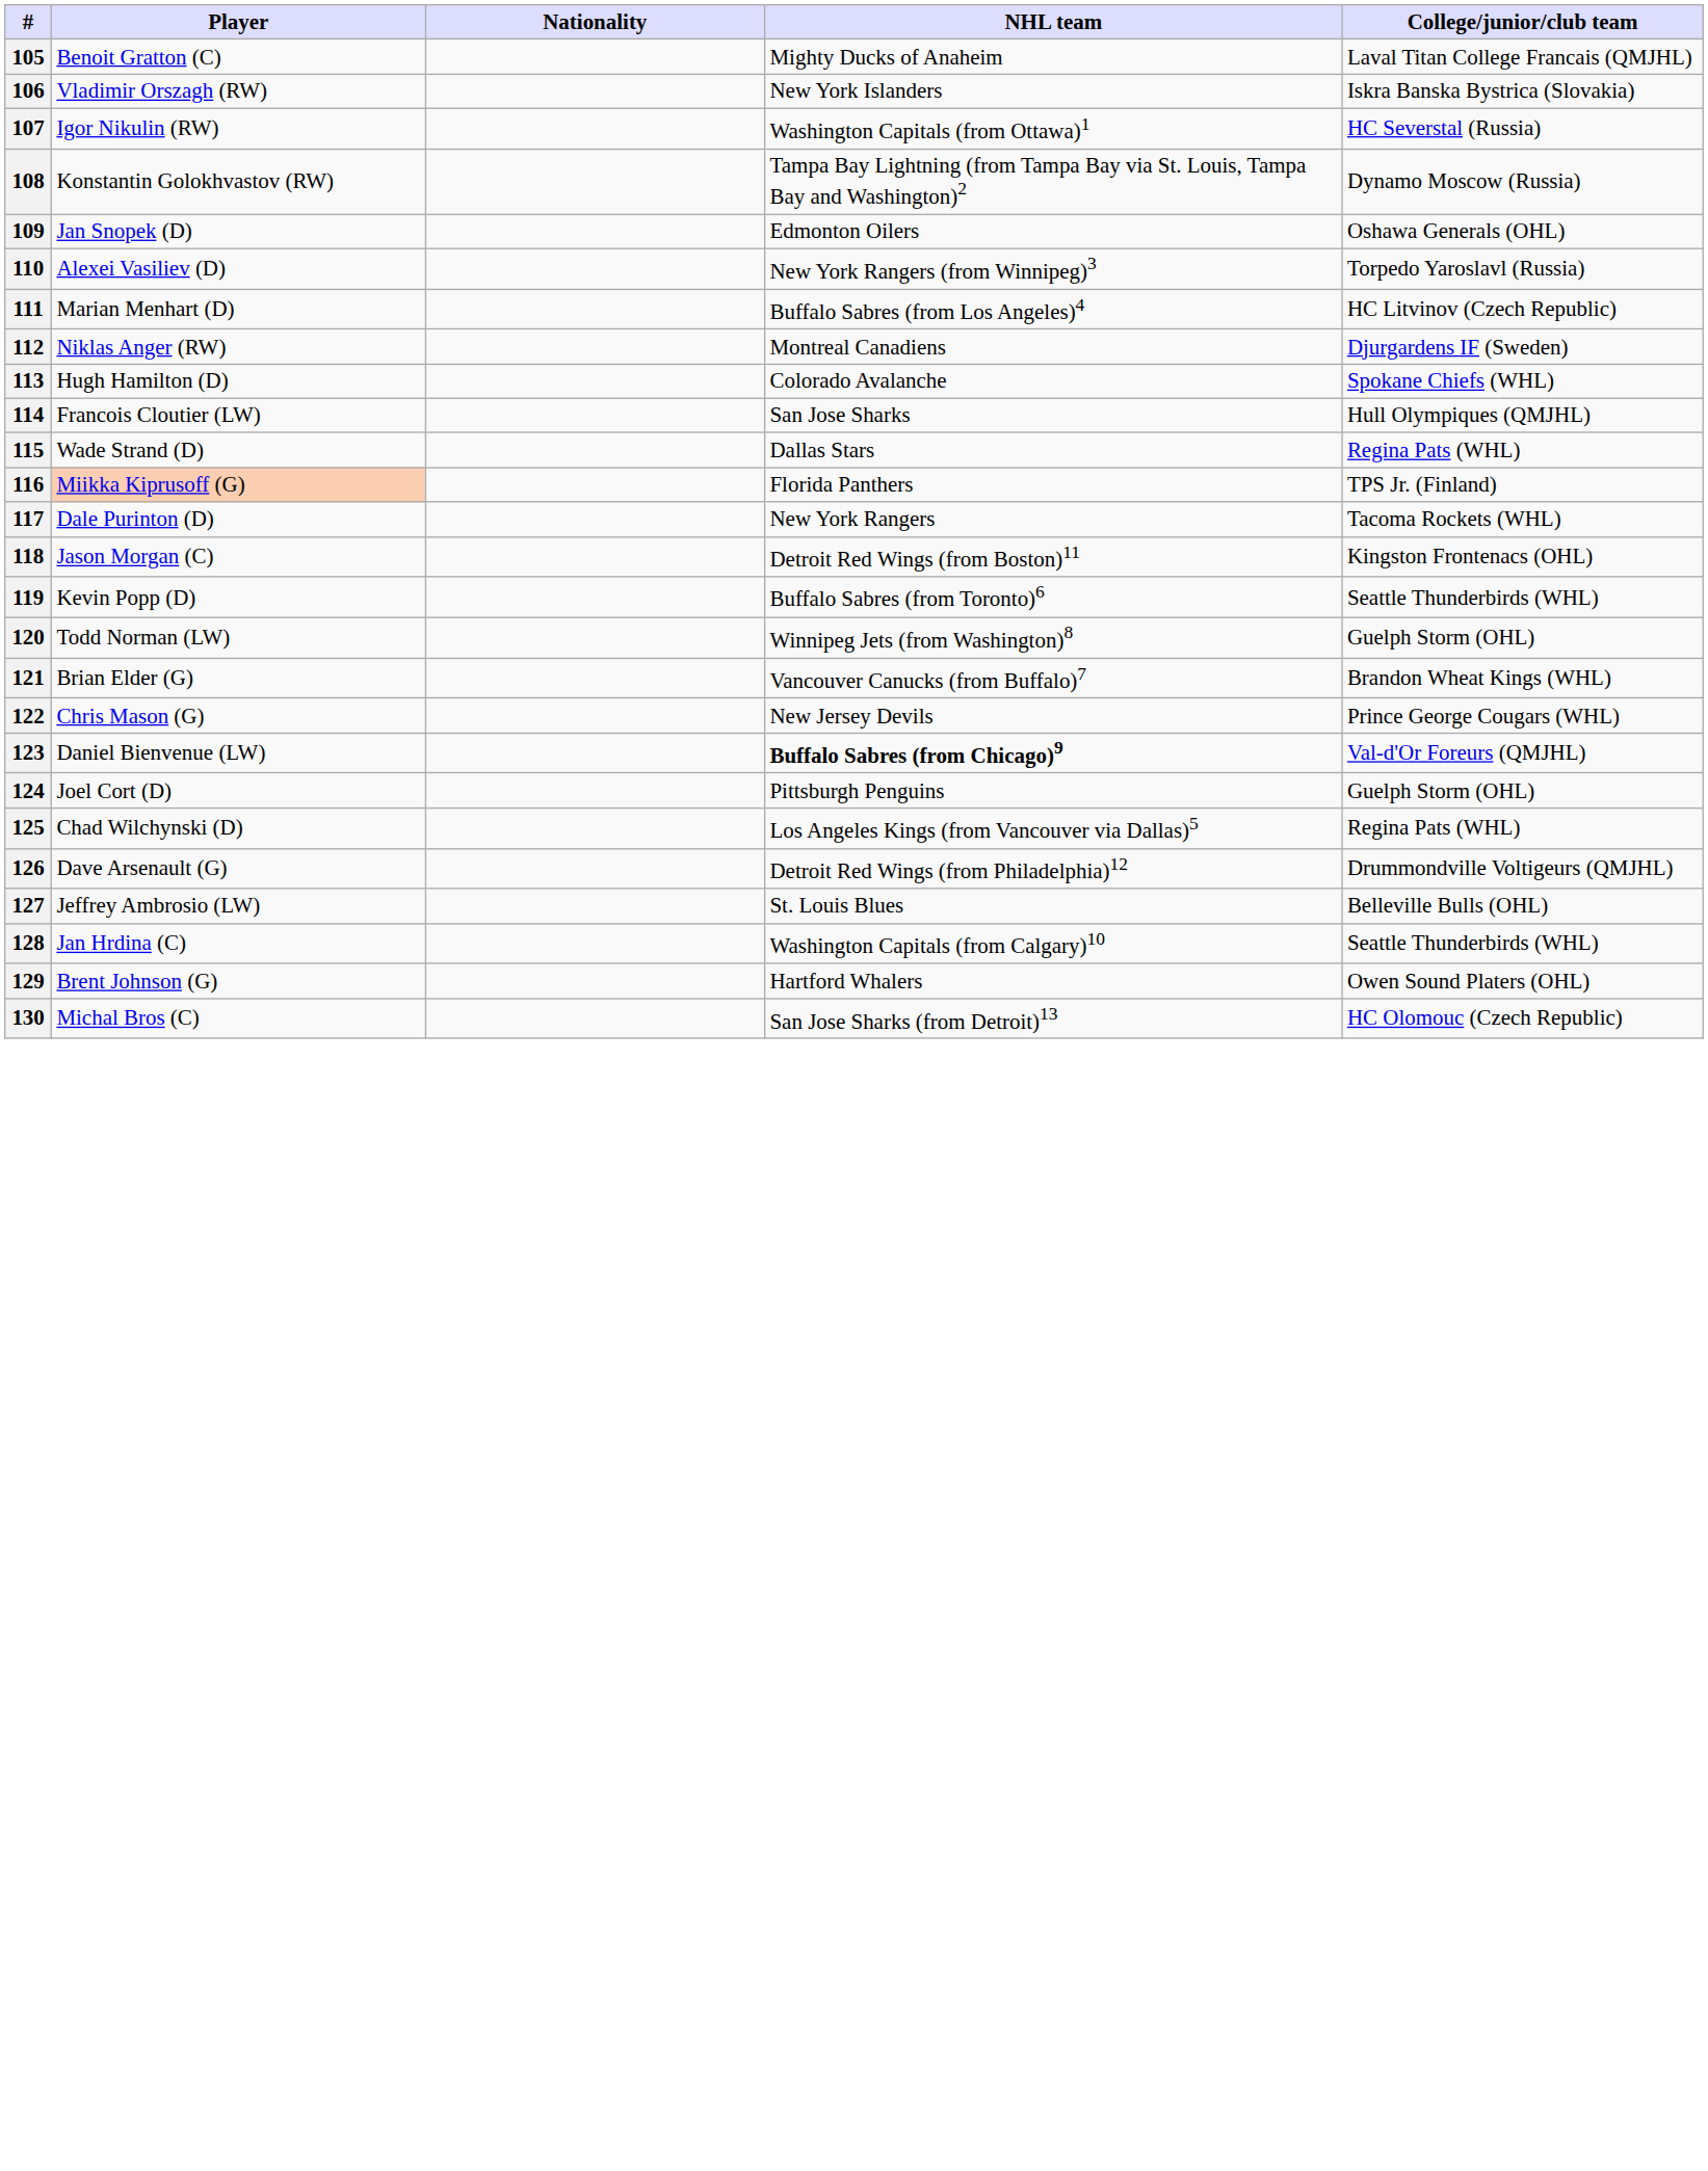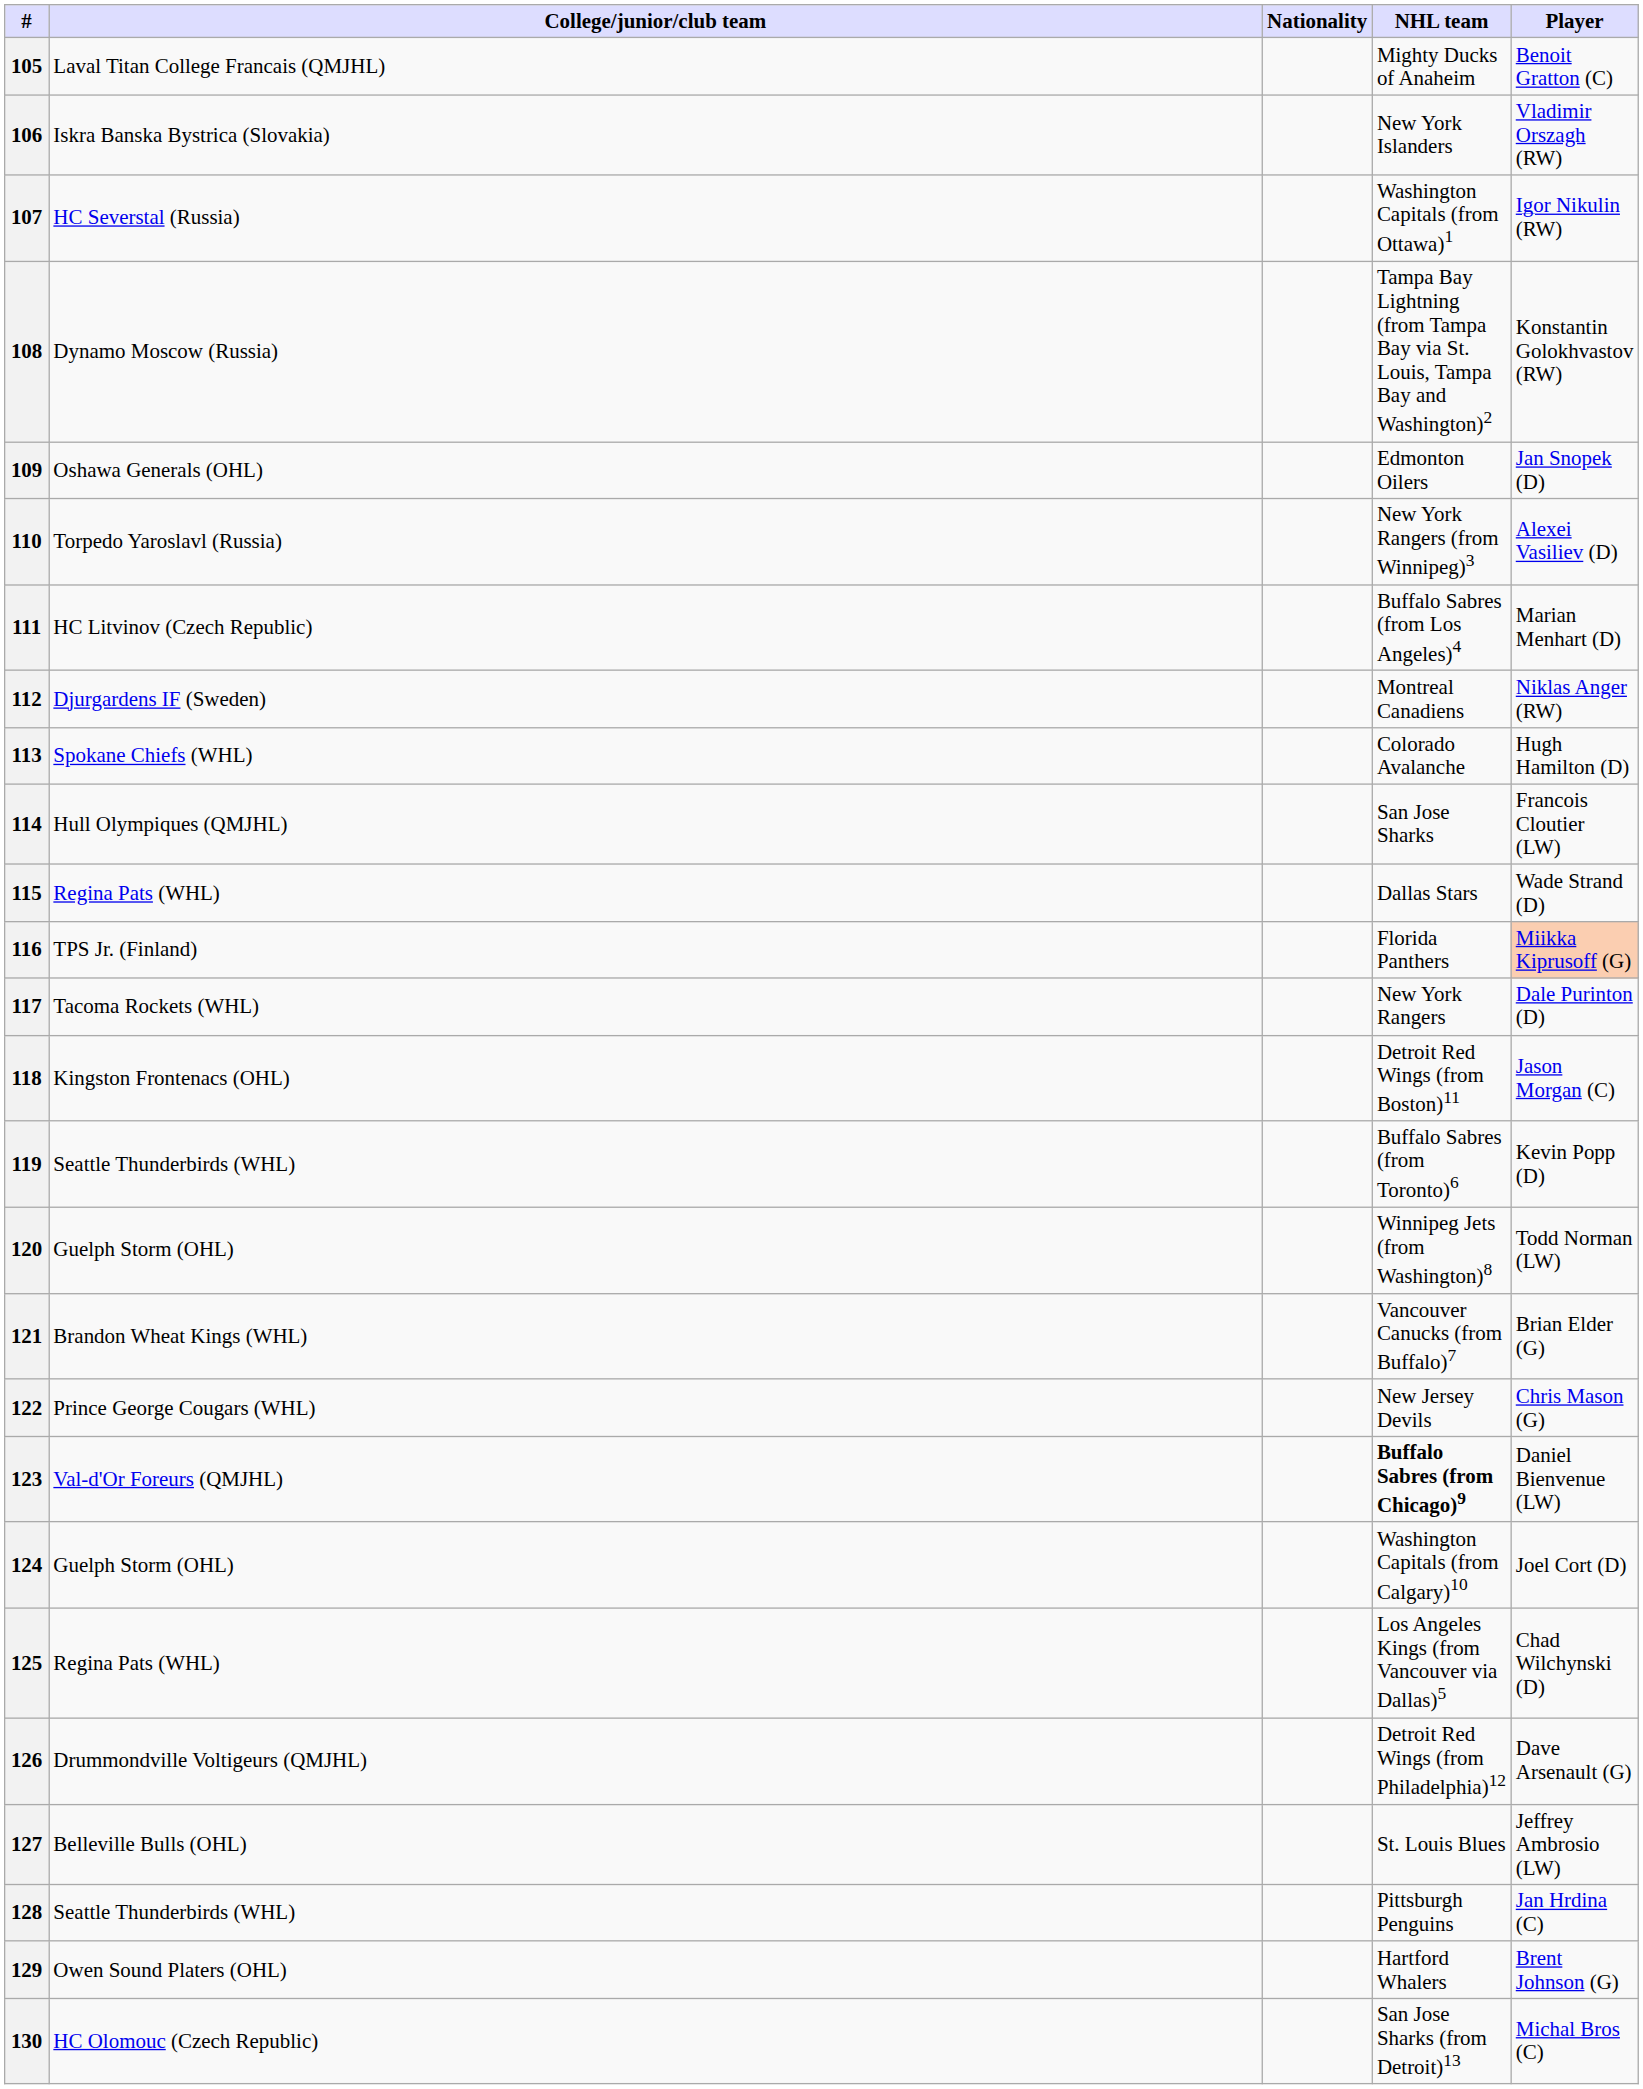columns swapped: Player <-> College/junior/club team
124 | NHL team: Pittsburgh Penguins -> Washington Capitals (from Calgary)10
128 | NHL team: Washington Capitals (from Calgary)10 -> Pittsburgh Penguins
